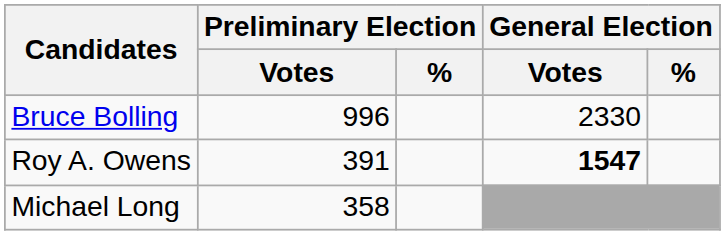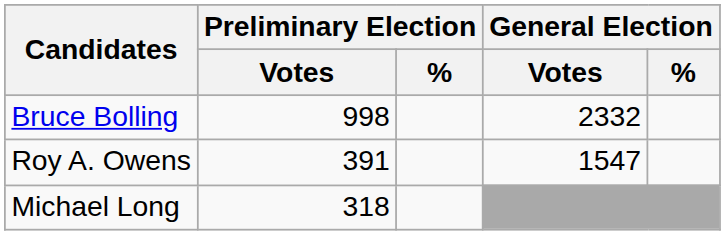Bruce Bolling | Preliminary Election / Votes: 996 -> 998
Bruce Bolling | General Election / Votes: 2330 -> 2332
Roy A. Owens | General Election / Votes: bold -> normal
Michael Long | Preliminary Election / Votes: 358 -> 318
